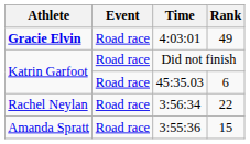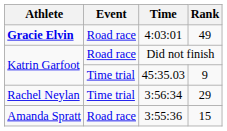45:35.03 | Event: Road race -> Time trial
45:35.03 | Rank: 6 -> 9
3:56:34 | Event: Road race -> Time trial
3:56:34 | Rank: 22 -> 29
